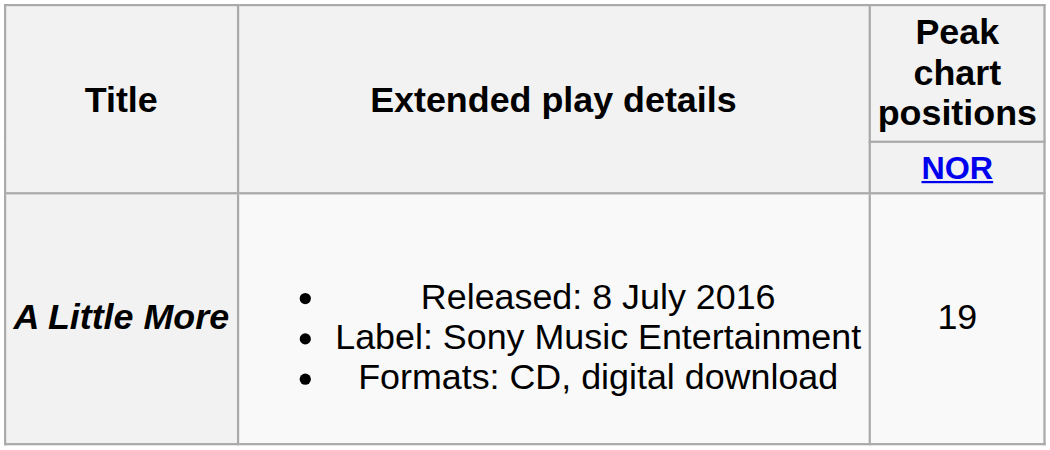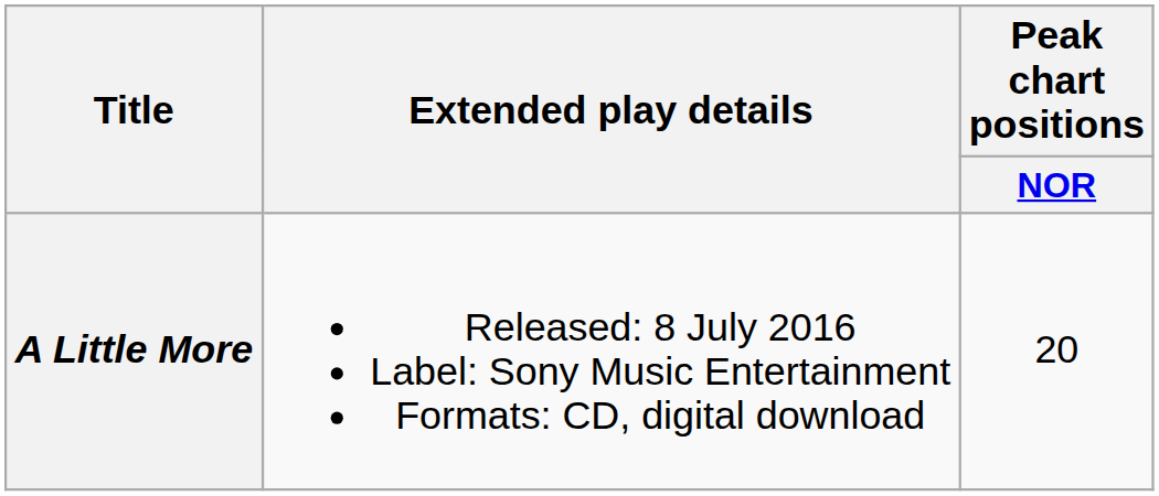A Little More | Peak chart positions / NOR: 19 -> 20
